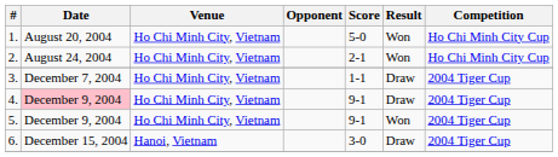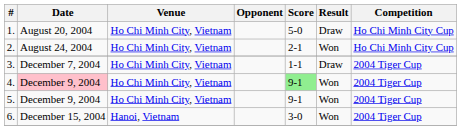1. | Result: Won -> Draw
4. | Score: no background -> lightgreen background
4. | Result: Draw -> Won
6. | Result: Draw -> Won
